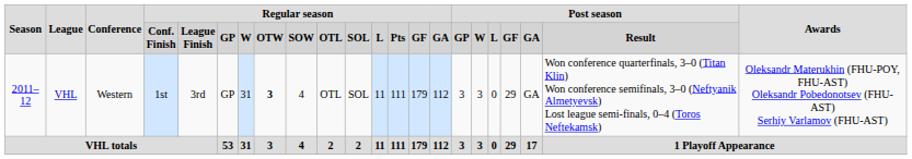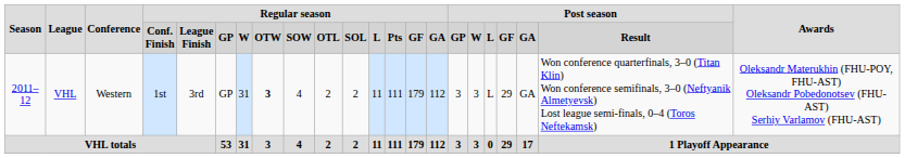2011–12 | column 10: OTL -> 2
2011–12 | column 11: SOL -> 2
2011–12 | column 18: 0 -> L
